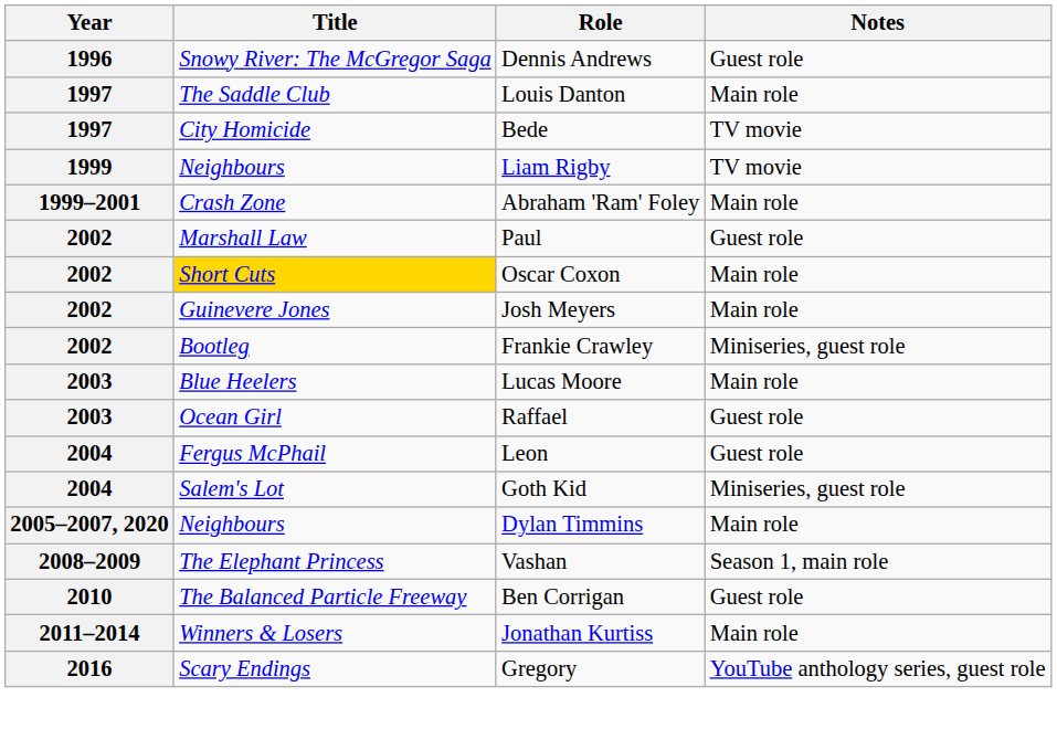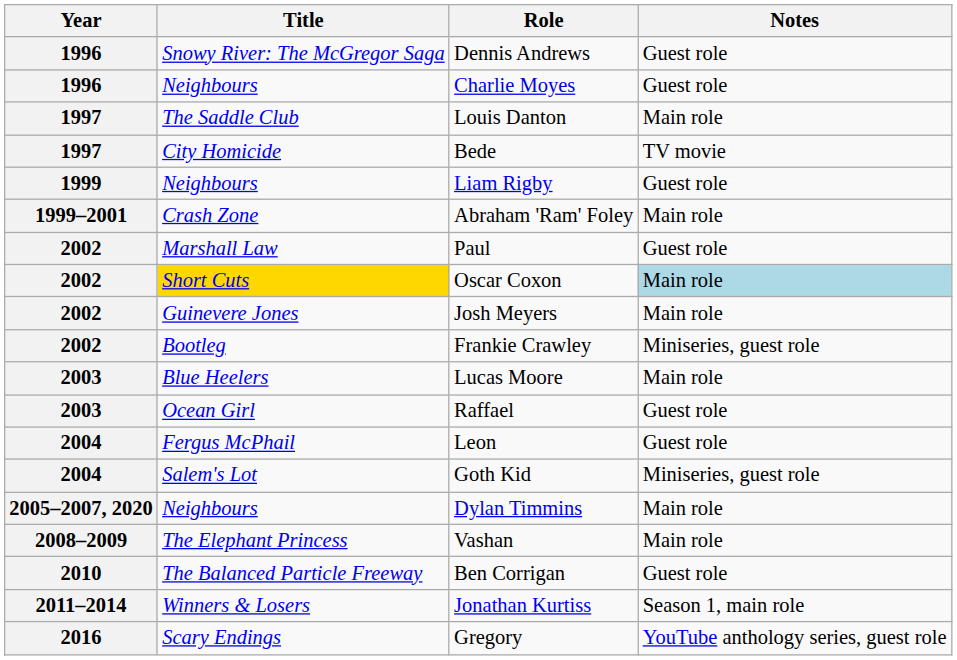+ row: 1996 | Neighbours | Charlie Moyes | Guest role
Liam Rigby | Notes: TV movie -> Guest role
Oscar Coxon | Notes: no background -> lightblue background
Vashan | Notes: Season 1, main role -> Main role
Jonathan Kurtiss | Notes: Main role -> Season 1, main role
